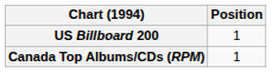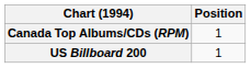rows swapped: Canada Top Albums/CDs (RPM) <-> US Billboard 200
